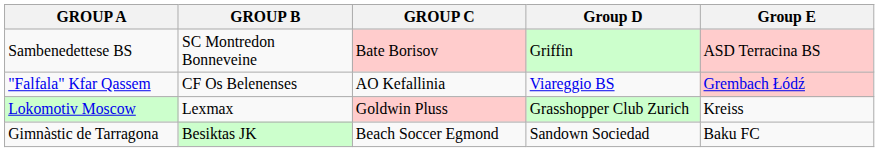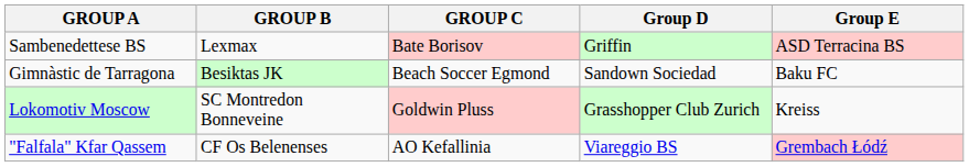Sambenedettese BS | GROUP B: SC Montredon Bonneveine -> Lexmax
rows swapped: "Falfala" Kfar Qassem <-> Gimnàstic de Tarragona
Lokomotiv Moscow | GROUP B: Lexmax -> SC Montredon Bonneveine
